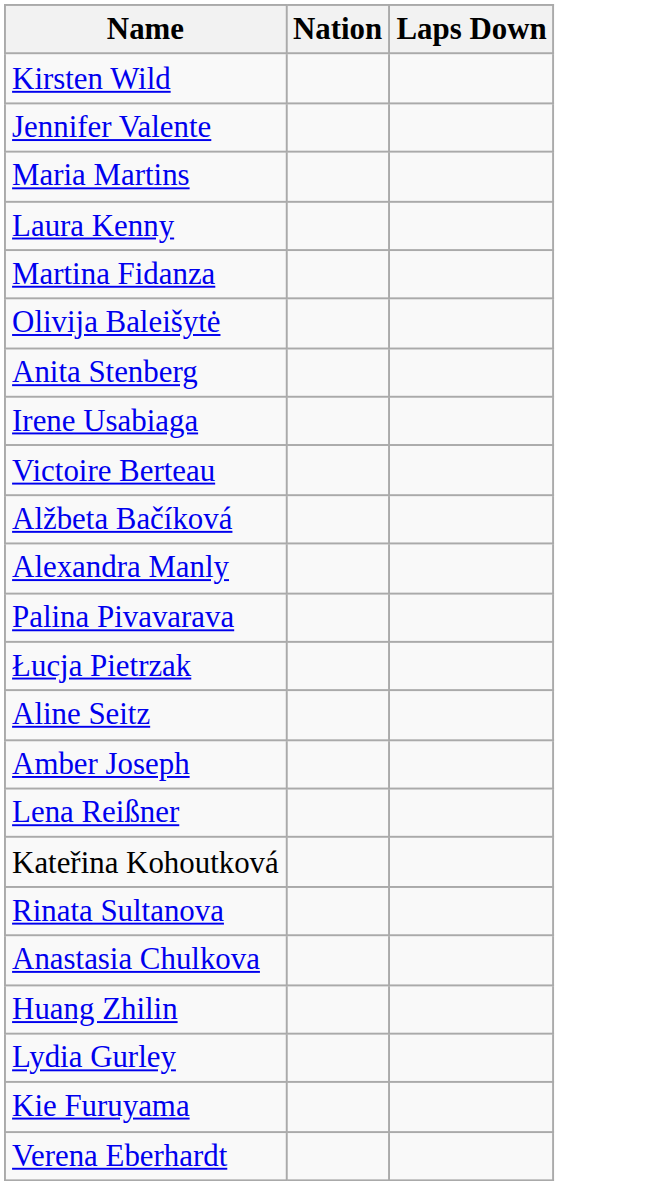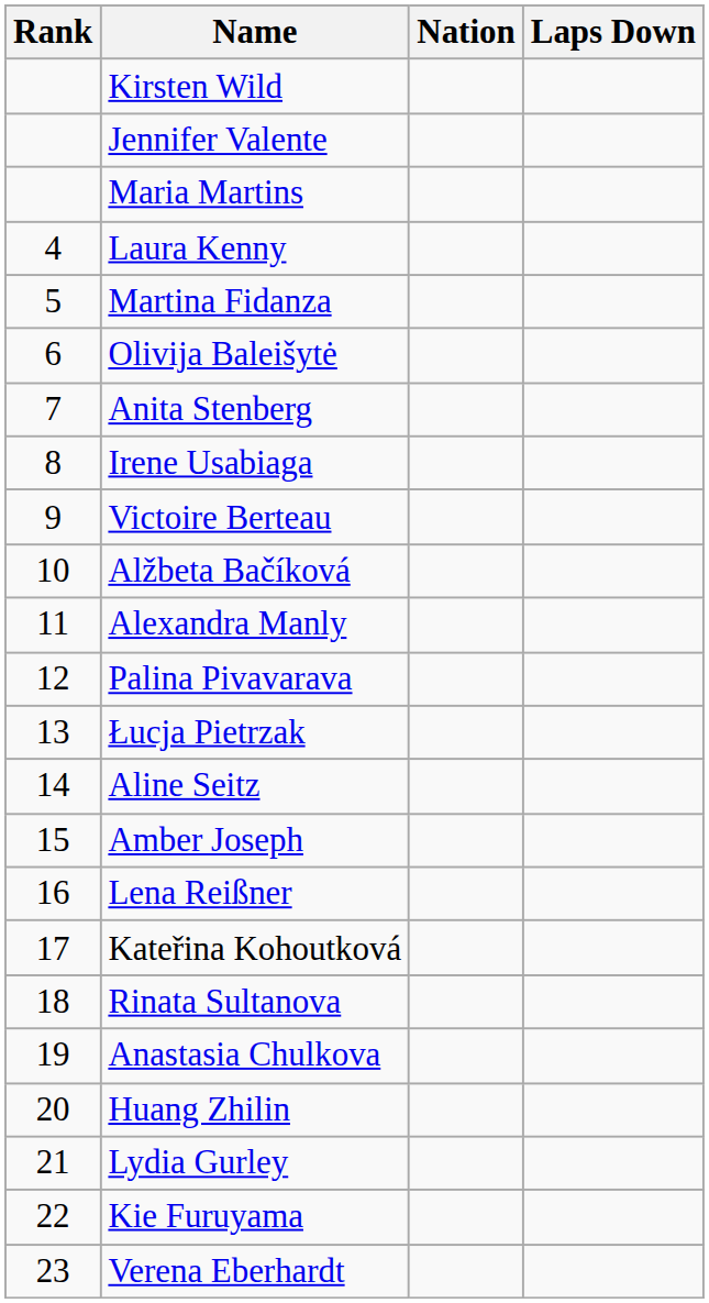+ column: Rank | 4 | 5 | 6 | 7 | 8 | 9 | 10 | 11 | 12 | 13 | 14 | 15 | 16 | 17 | 18 | 19 | 20 | 21 | 22 | 23
